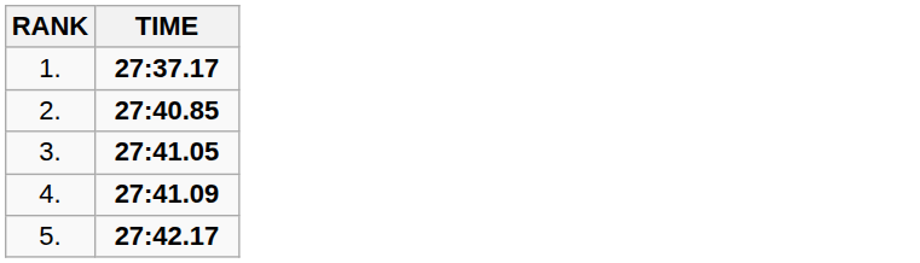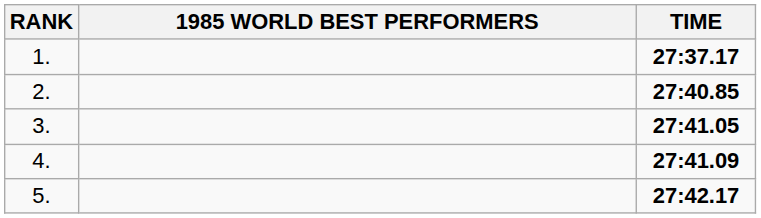+ column: 1985 WORLD BEST PERFORMERS
